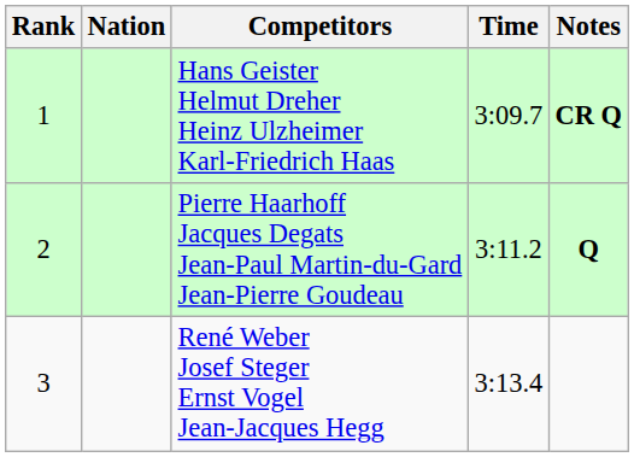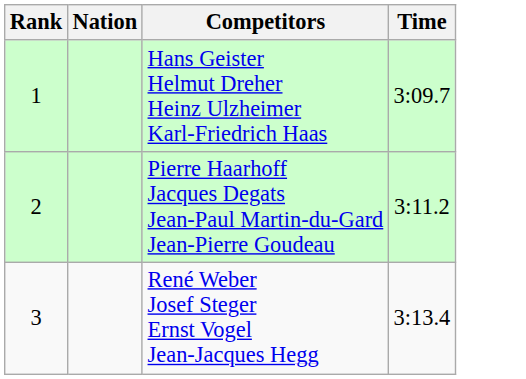- column: Notes | CR Q | Q
